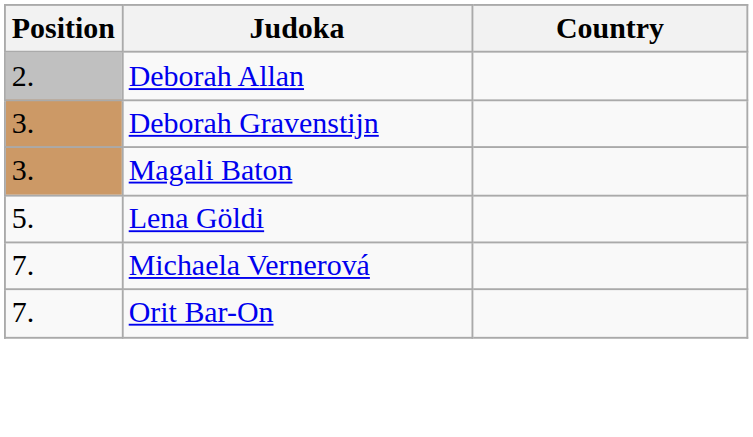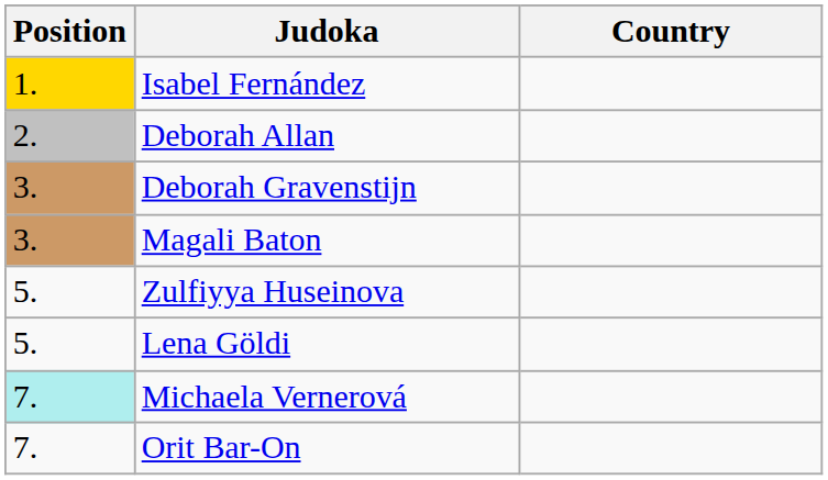+ row: 1. | Isabel Fernández
+ row: 5. | Zulfiyya Huseinova
Michaela Vernerová | Position: no background -> paleturquoise background
